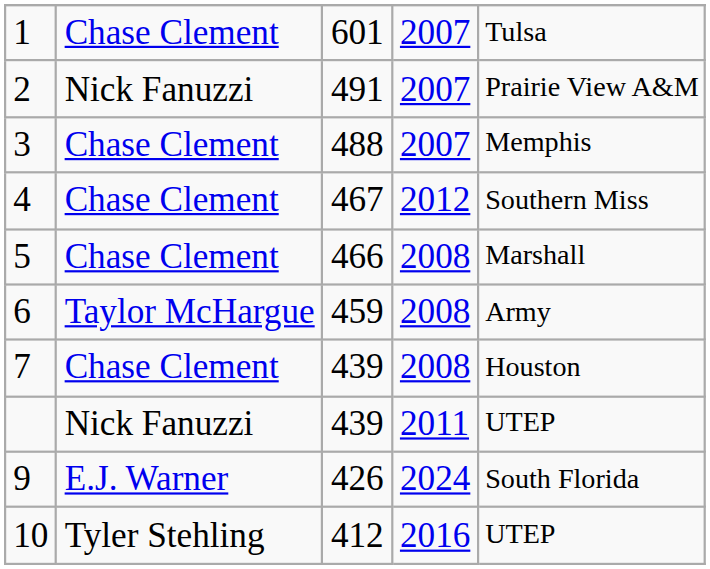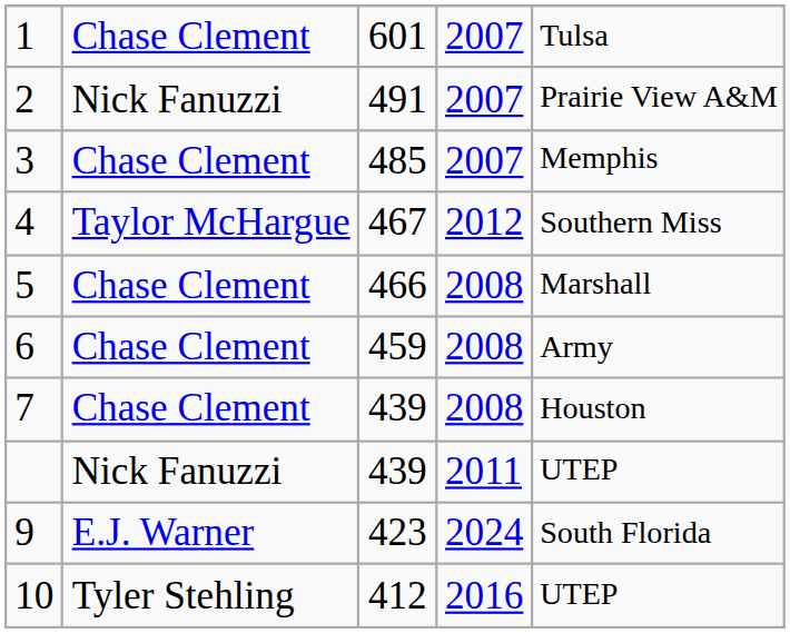3 | column 3: 488 -> 485
4 | column 2: Chase Clement -> Taylor McHargue
6 | column 2: Taylor McHargue -> Chase Clement
9 | column 3: 426 -> 423
